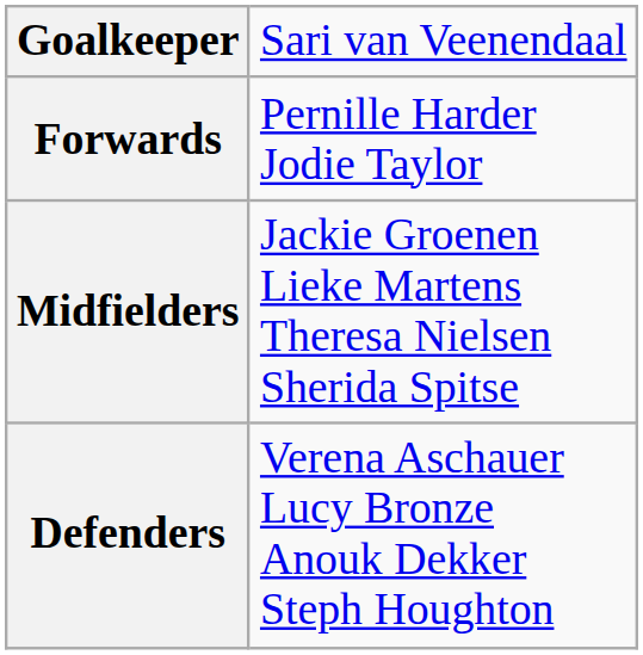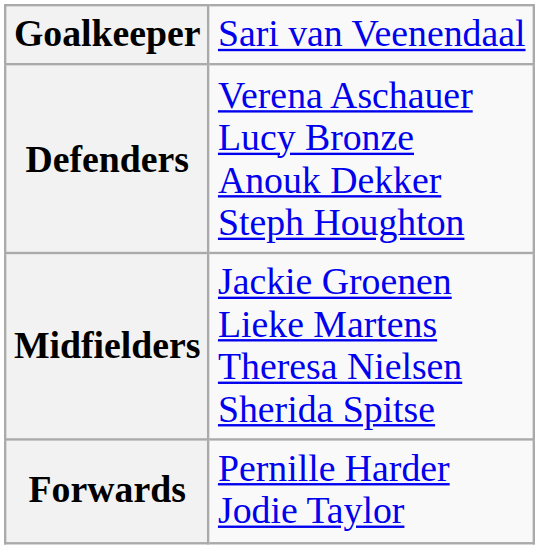rows swapped: Defenders <-> Forwards
